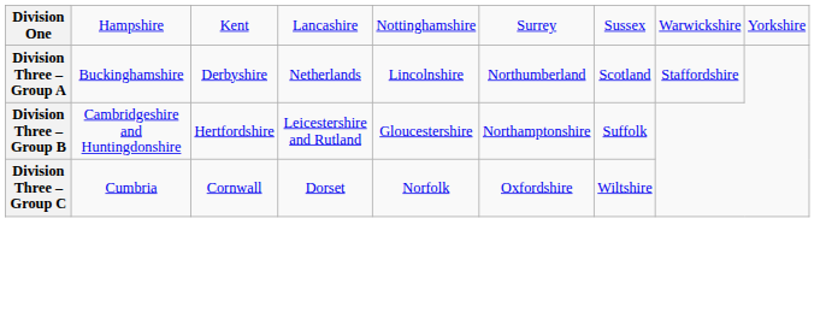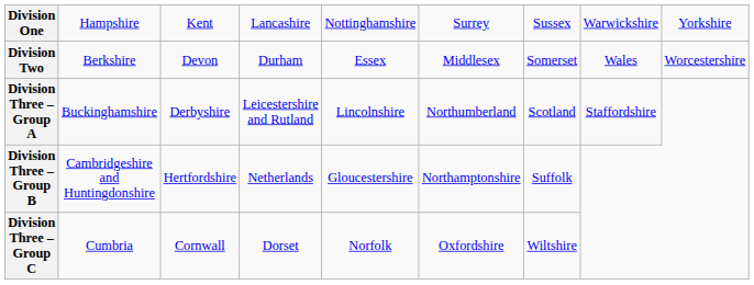+ row: Division Two | Berkshire | Devon | Durham | Essex | Middlesex | Somerset | Wales | Worcestershire
Division Three – Group A | column 4: Netherlands -> Leicestershire and Rutland
Division Three – Group B | column 4: Leicestershire and Rutland -> Netherlands
